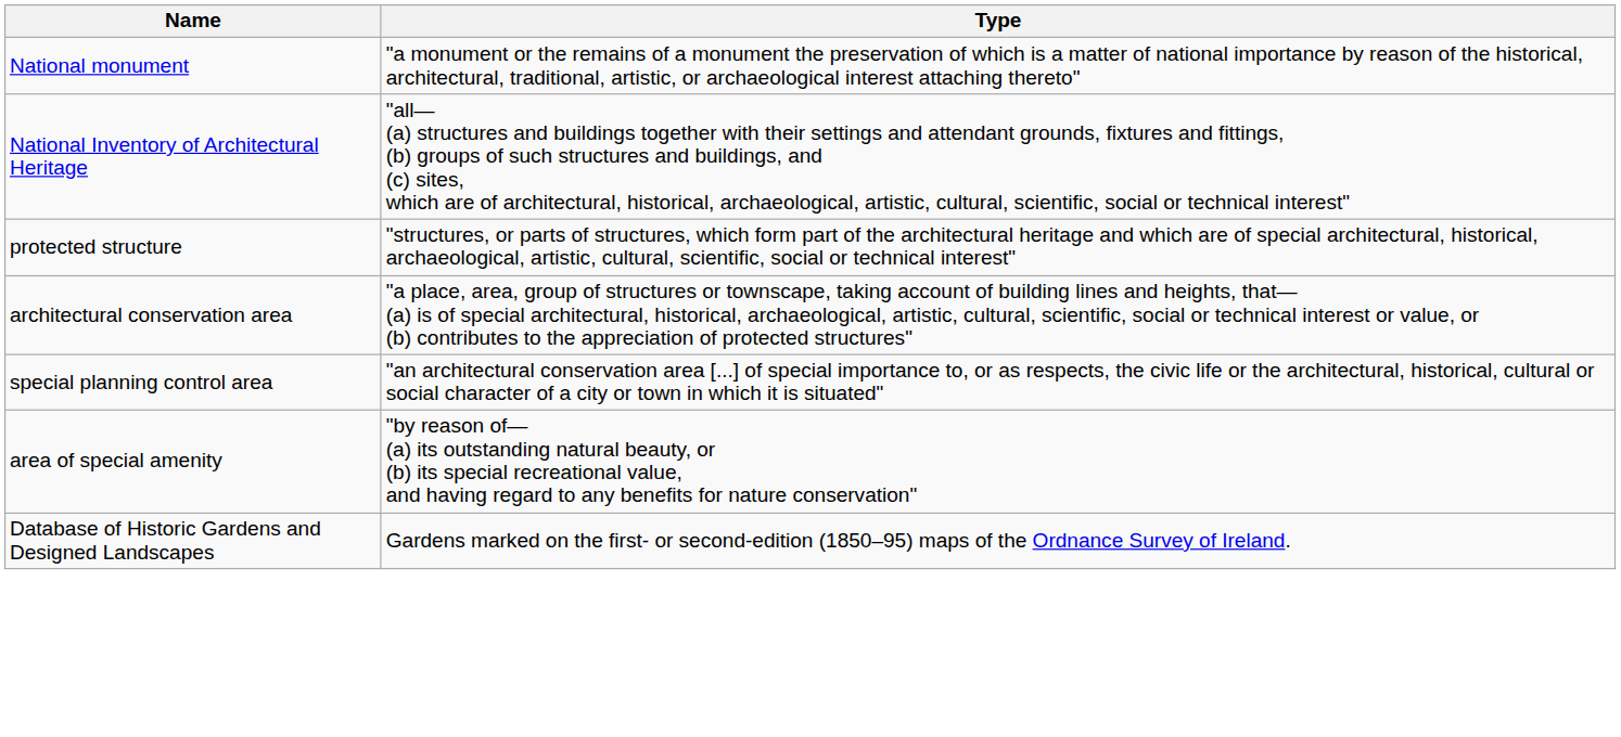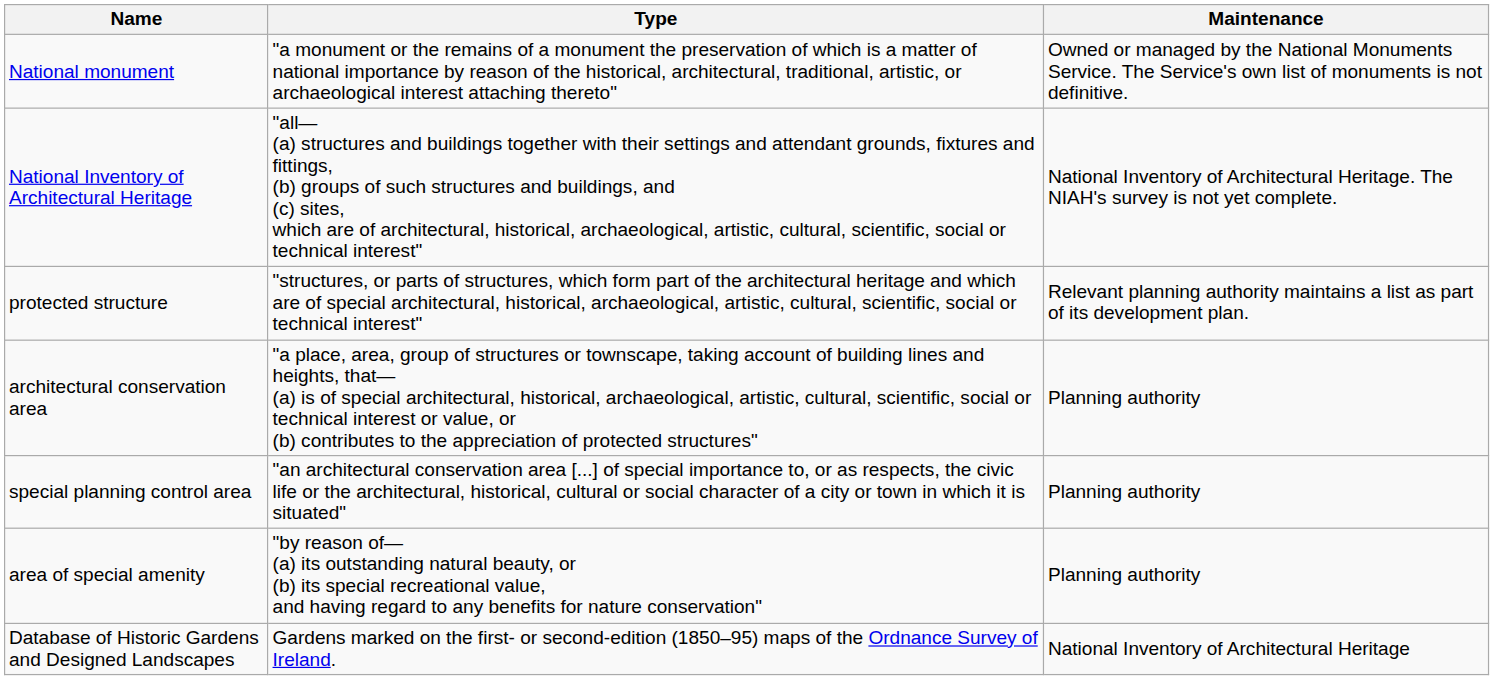+ column: Maintenance | Owned or managed by the National Monuments Service. The Service's own list of monuments is not definitive. | National Inventory of Architectural Heritage. The NIAH's survey is not yet complete. | Relevant planning authority maintains a list as part of its development plan. | Planning authority | Planning authority | Planning authority | National Inventory of Architectural Heritage
